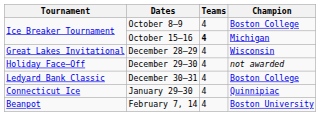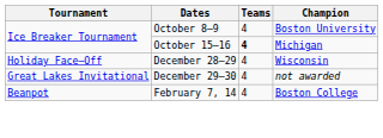October 8–9 | Champion: Boston College -> Boston University
December 28–29 | Tournament: Great Lakes Invitational -> Holiday Face–Off
December 29–30 | Tournament: Holiday Face–Off -> Great Lakes Invitational
- row: Ledyard Bank Classic | December 30–31 | 4 | Boston College
- row: Connecticut Ice | January 29–30 | 4 | Quinnipiac
February 7, 14 | Champion: Boston University -> Boston College
